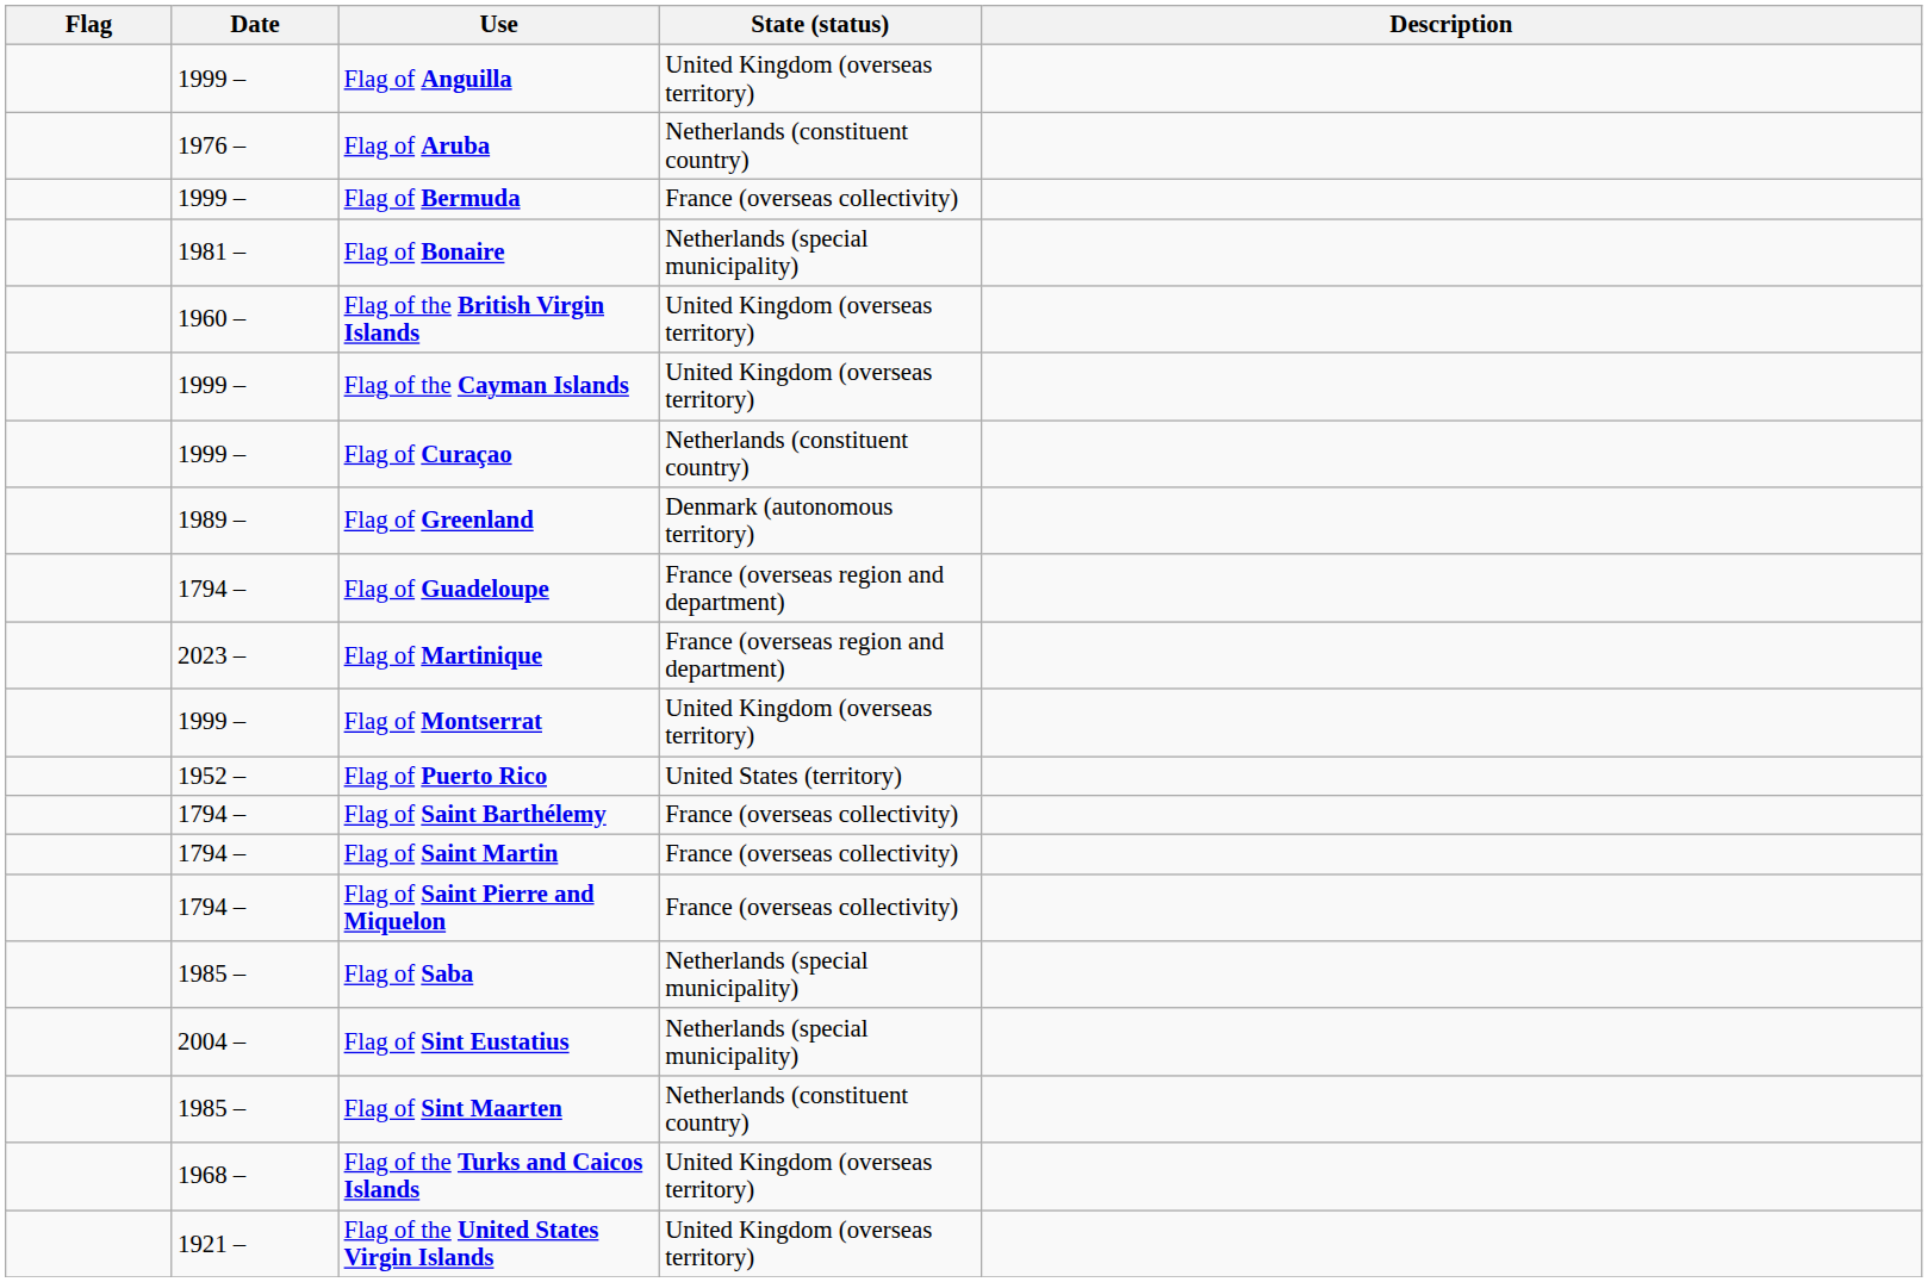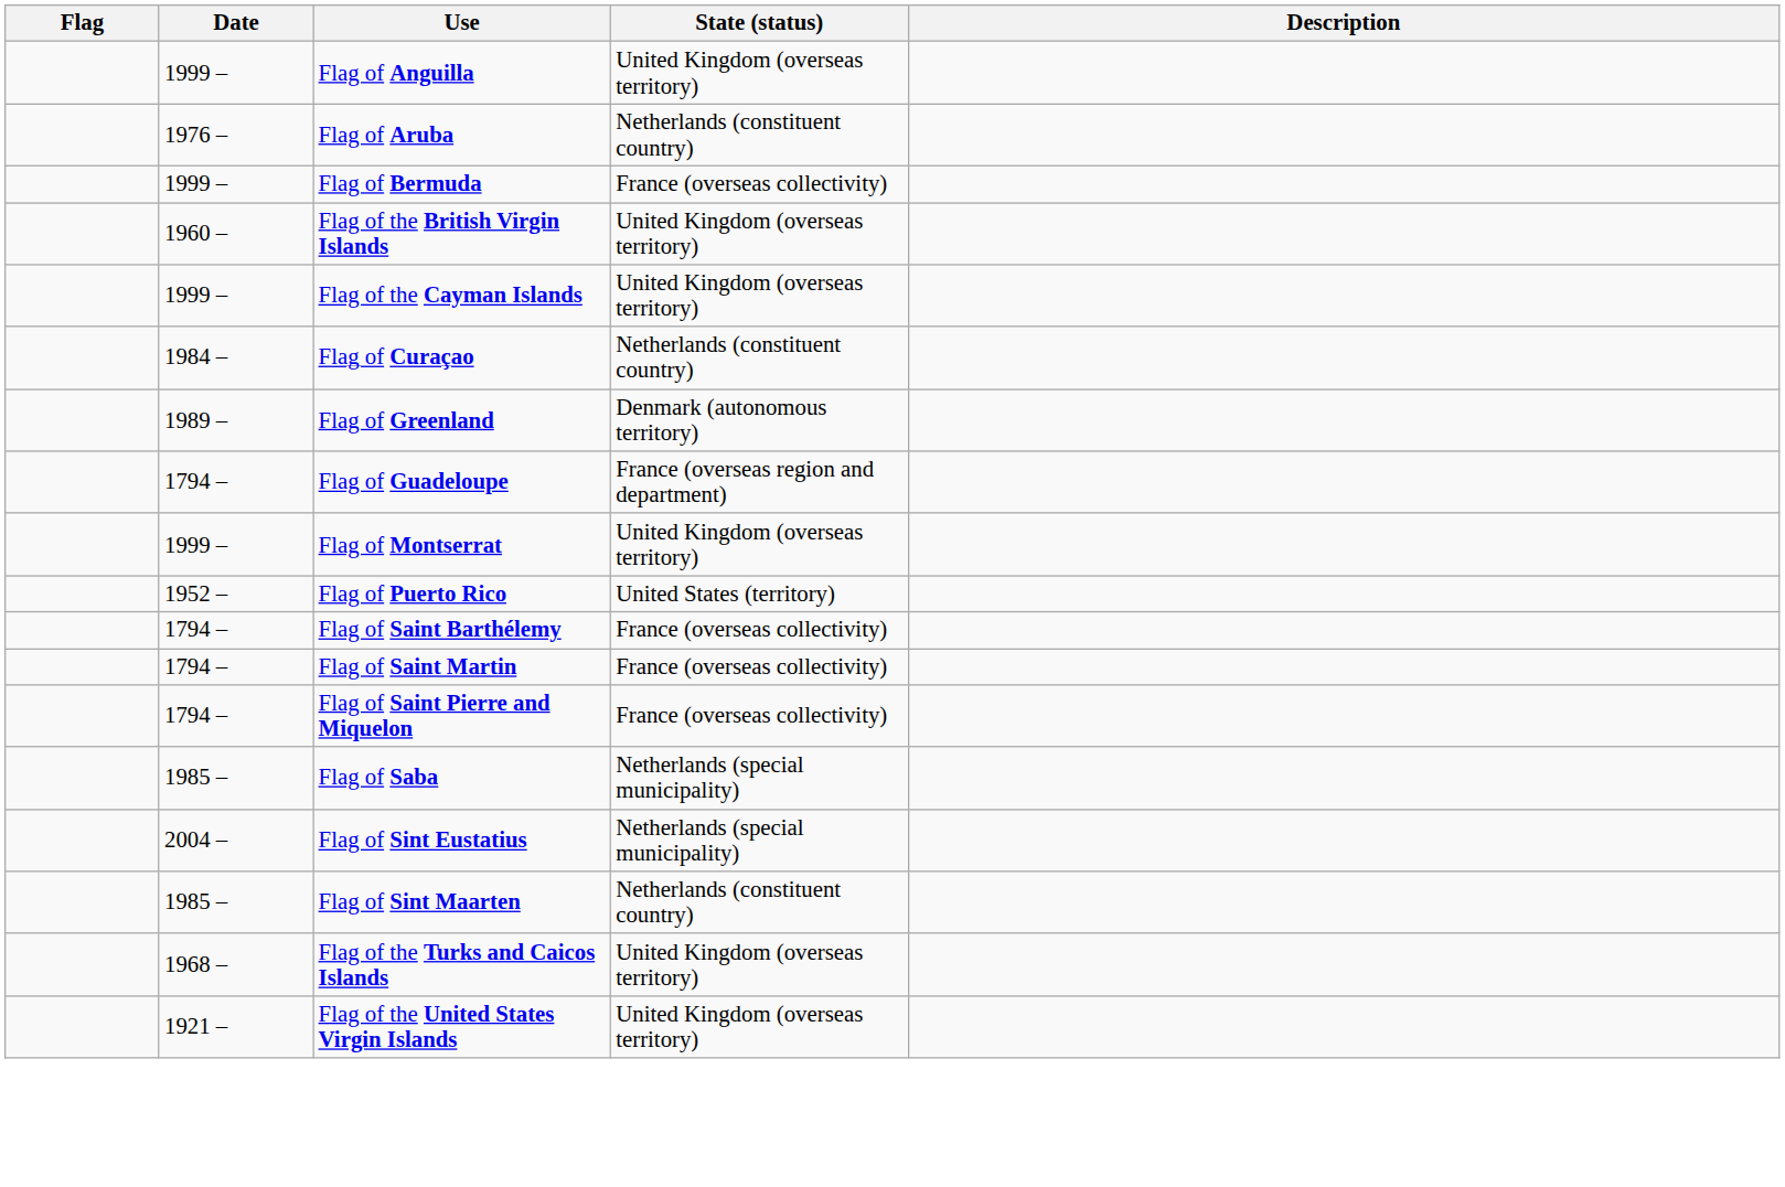- row: 1981 – | Flag of Bonaire | Netherlands (special municipality)
Flag of Curaçao | Date: 1999 – -> 1984 –
- row: 2023 – | Flag of Martinique | France (overseas region and department)
